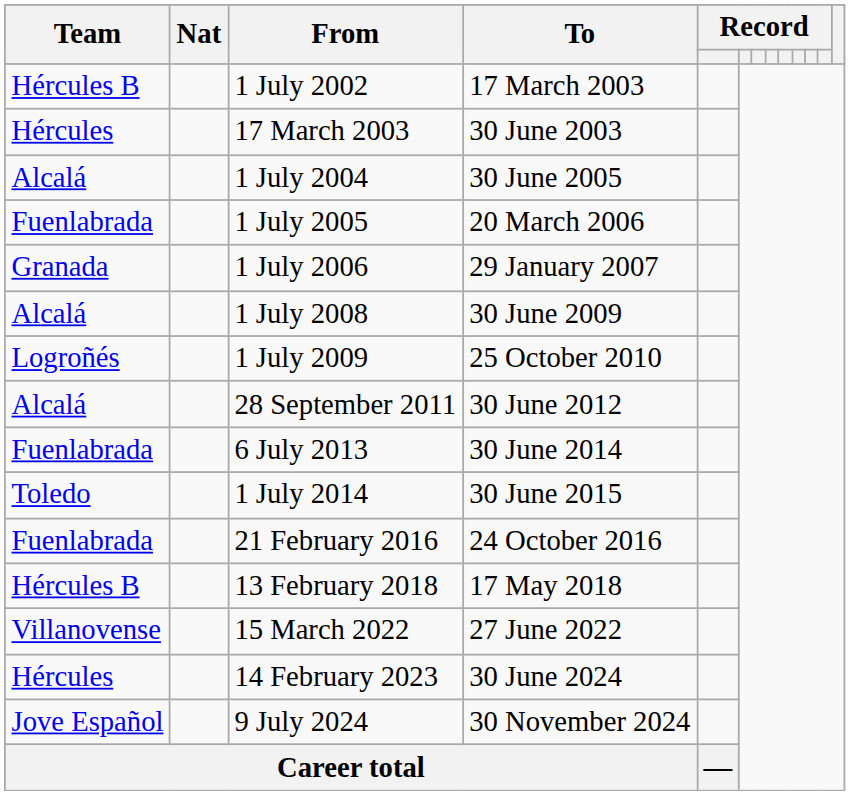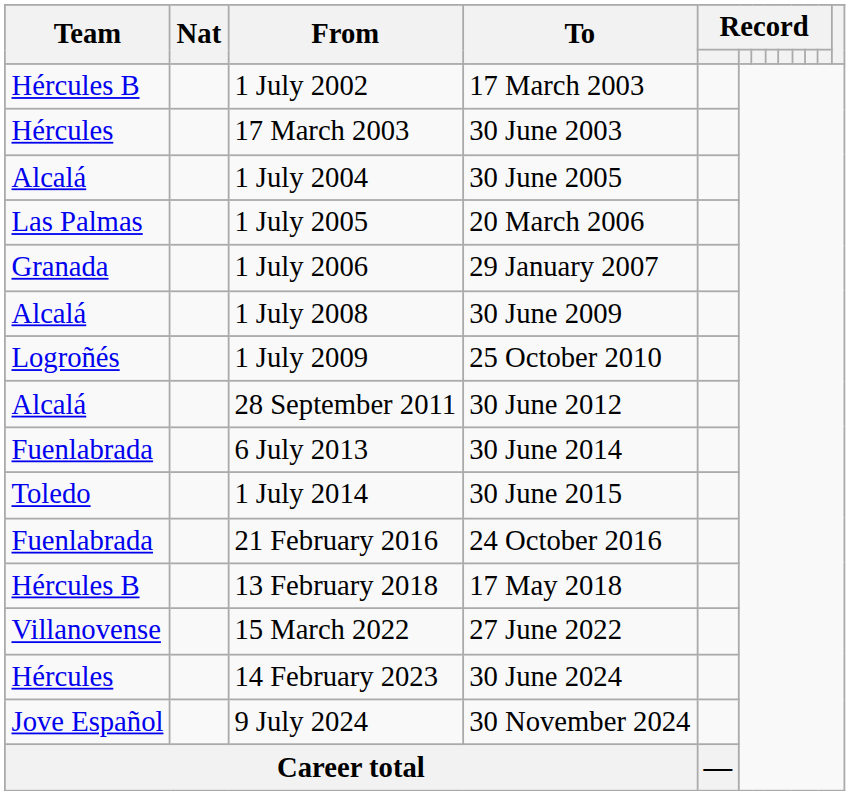1 July 2005 | Team: Fuenlabrada -> Las Palmas
